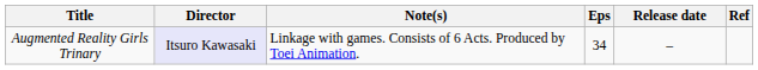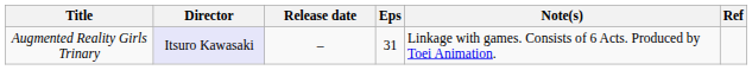columns swapped: Release date <-> Note(s)
Augmented Reality Girls Trinary | Eps: 34 -> 31
